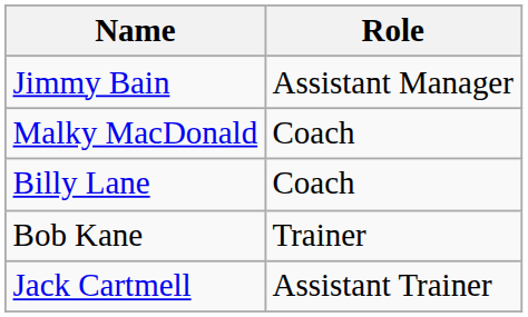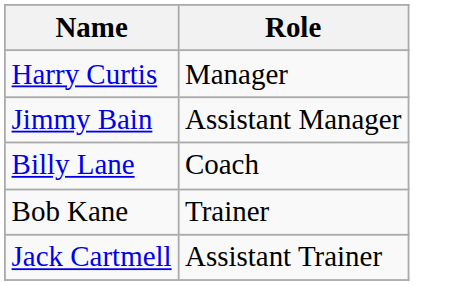+ row: Harry Curtis | Manager
- row: Malky MacDonald | Coach
